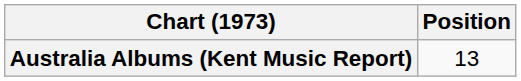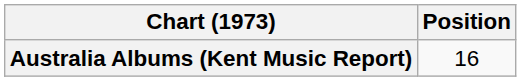Australia Albums (Kent Music Report) | Position: 13 -> 16
